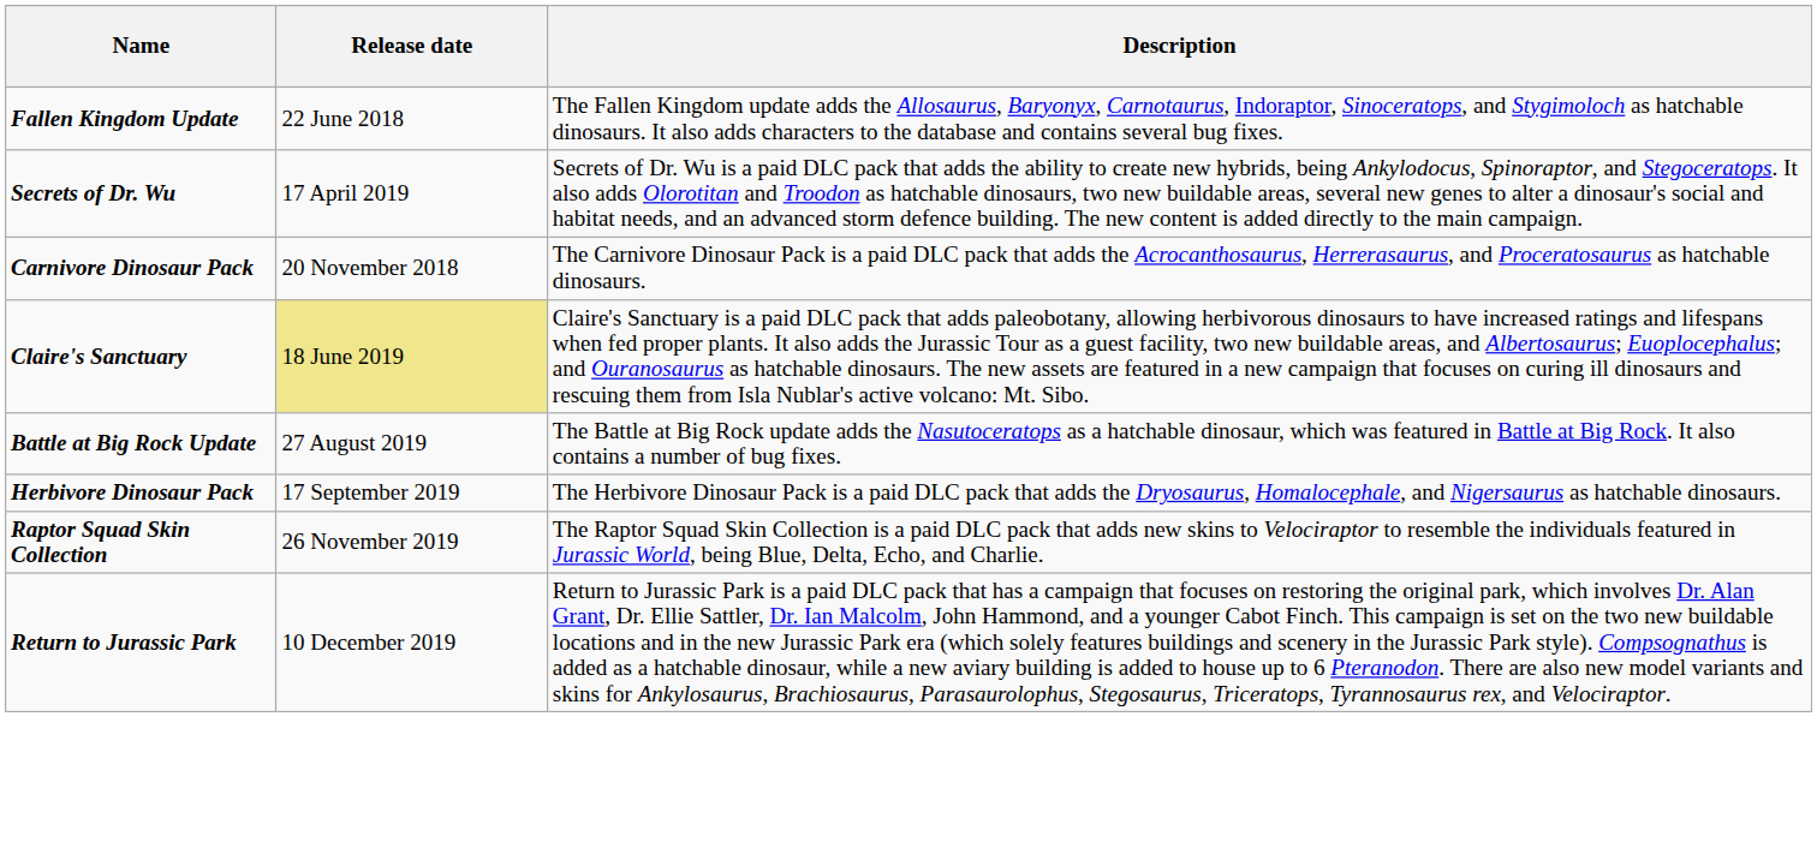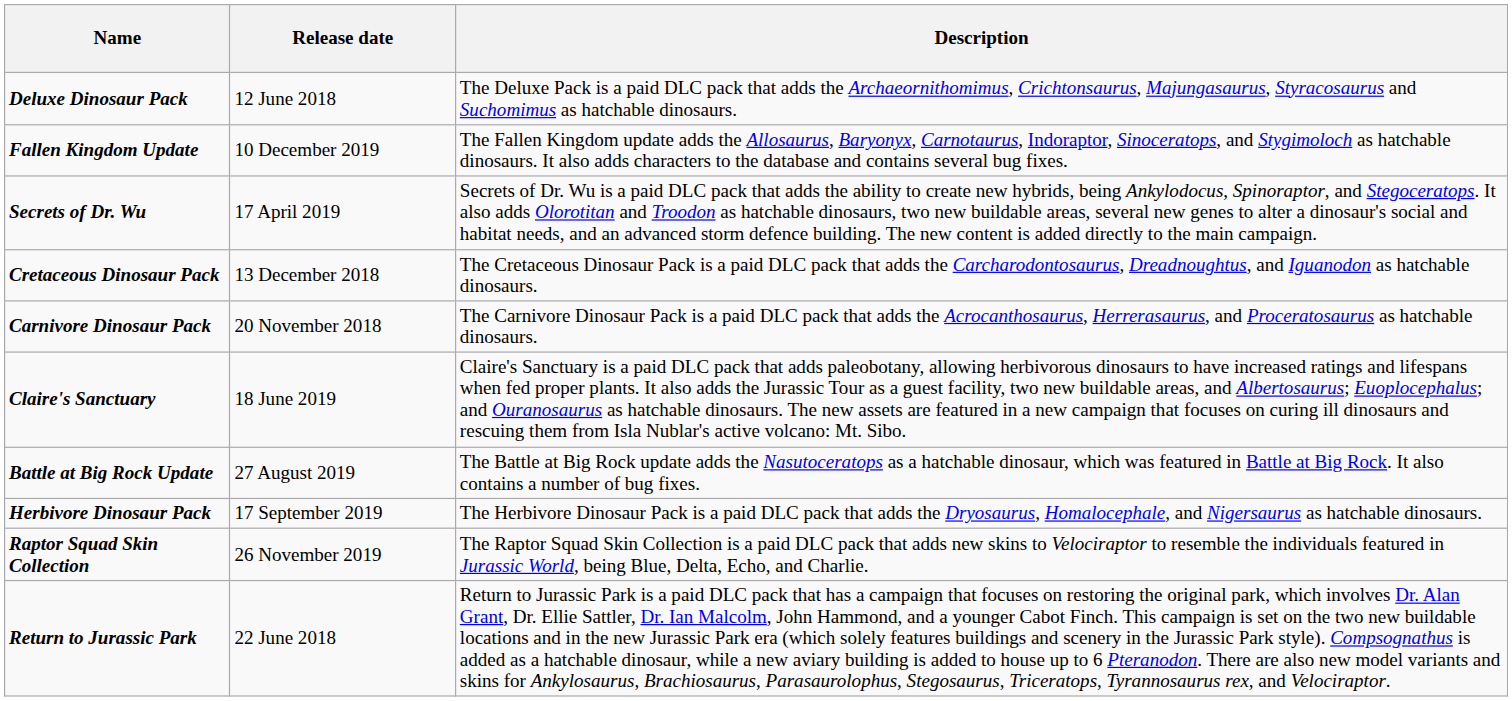+ row: Deluxe Dinosaur Pack | 12 June 2018 | The Deluxe Pack is a paid DLC pack that adds the Archaeornithomimus, Crichtonsaurus, Majungasaurus, Styracosaurus and Suchomimus as hatchable dinosaurs.
Fallen Kingdom Update | Release date: 22 June 2018 -> 10 December 2019
+ row: Cretaceous Dinosaur Pack | 13 December 2018 | The Cretaceous Dinosaur Pack is a paid DLC pack that adds the Carcharodontosaurus, Dreadnoughtus, and Iguanodon as hatchable dinosaurs.
Claire's Sanctuary | Release date: khaki background -> no background
Return to Jurassic Park | Release date: 10 December 2019 -> 22 June 2018
